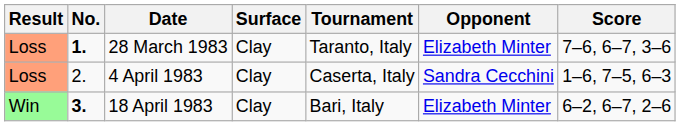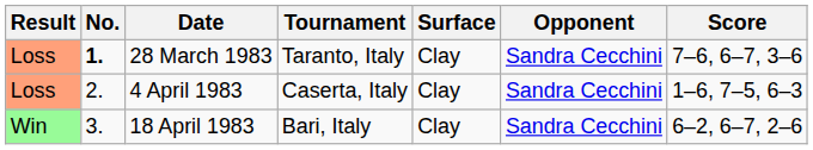columns swapped: Tournament <-> Surface
28 March 1983 | Opponent: Elizabeth Minter -> Sandra Cecchini
18 April 1983 | No.: bold -> normal
18 April 1983 | Opponent: Elizabeth Minter -> Sandra Cecchini
